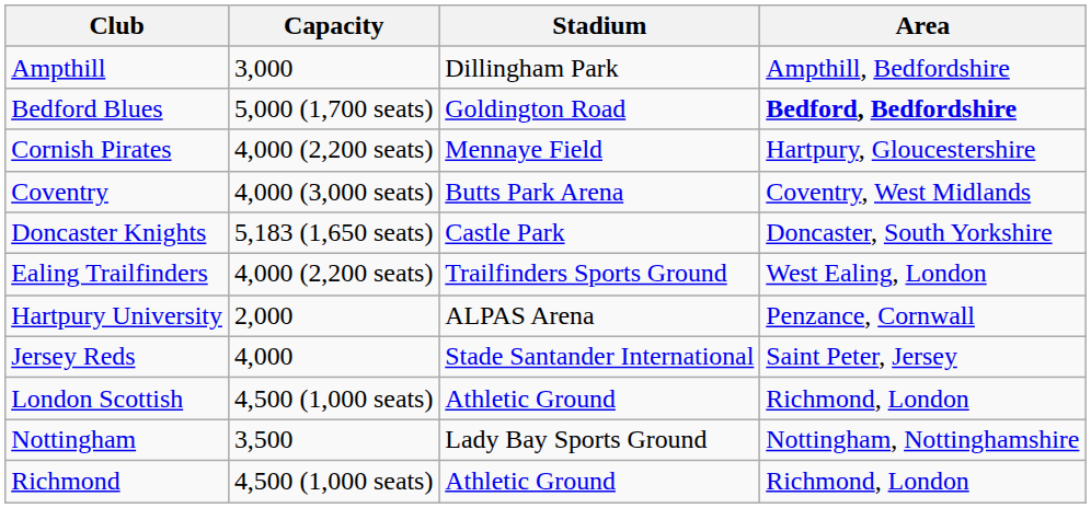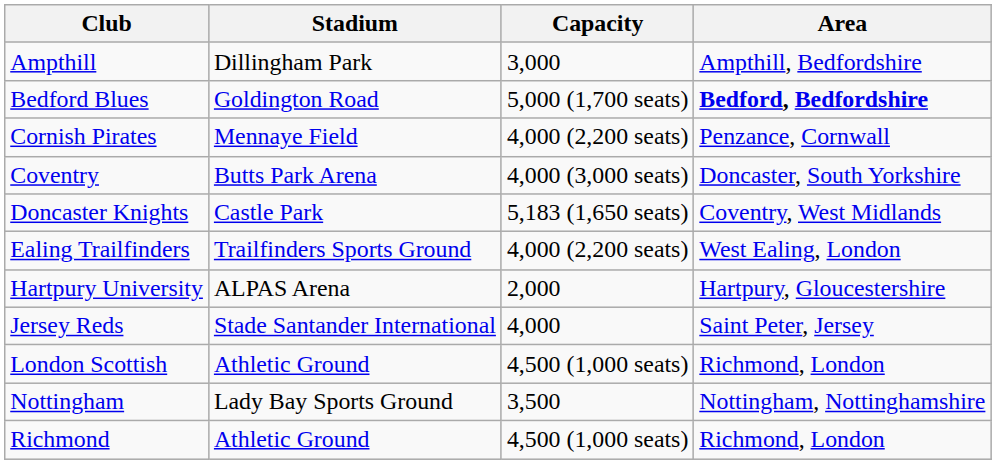columns swapped: Stadium <-> Capacity
Cornish Pirates | Area: Hartpury, Gloucestershire -> Penzance, Cornwall
Coventry | Area: Coventry, West Midlands -> Doncaster, South Yorkshire
Doncaster Knights | Area: Doncaster, South Yorkshire -> Coventry, West Midlands
Hartpury University | Area: Penzance, Cornwall -> Hartpury, Gloucestershire
